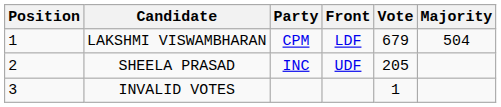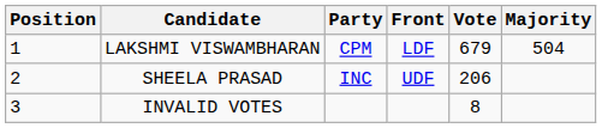SHEELA PRASAD | Vote: 205 -> 206
INVALID VOTES | Vote: 1 -> 8
